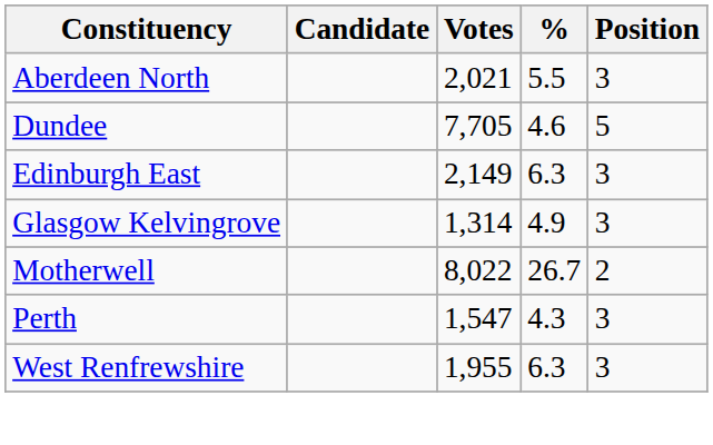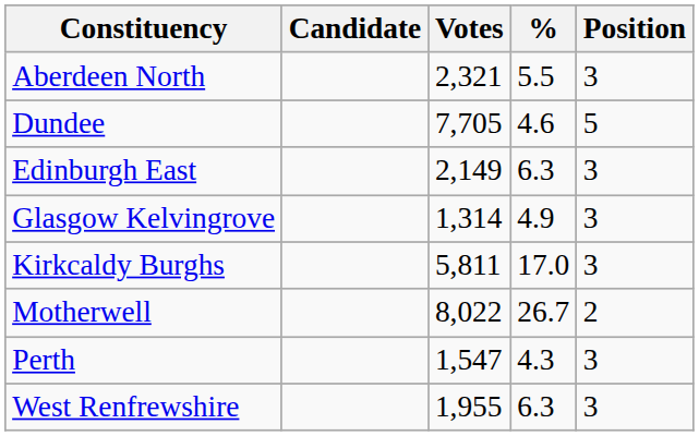Aberdeen North | Votes: 2,021 -> 2,321
+ row: Kirkcaldy Burghs | 5,811 | 17.0 | 3
